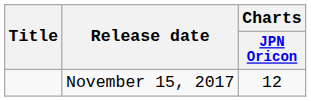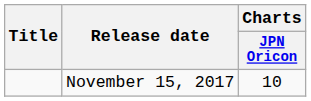November 15, 2017 | Charts / JPN Oricon: 12 -> 10
